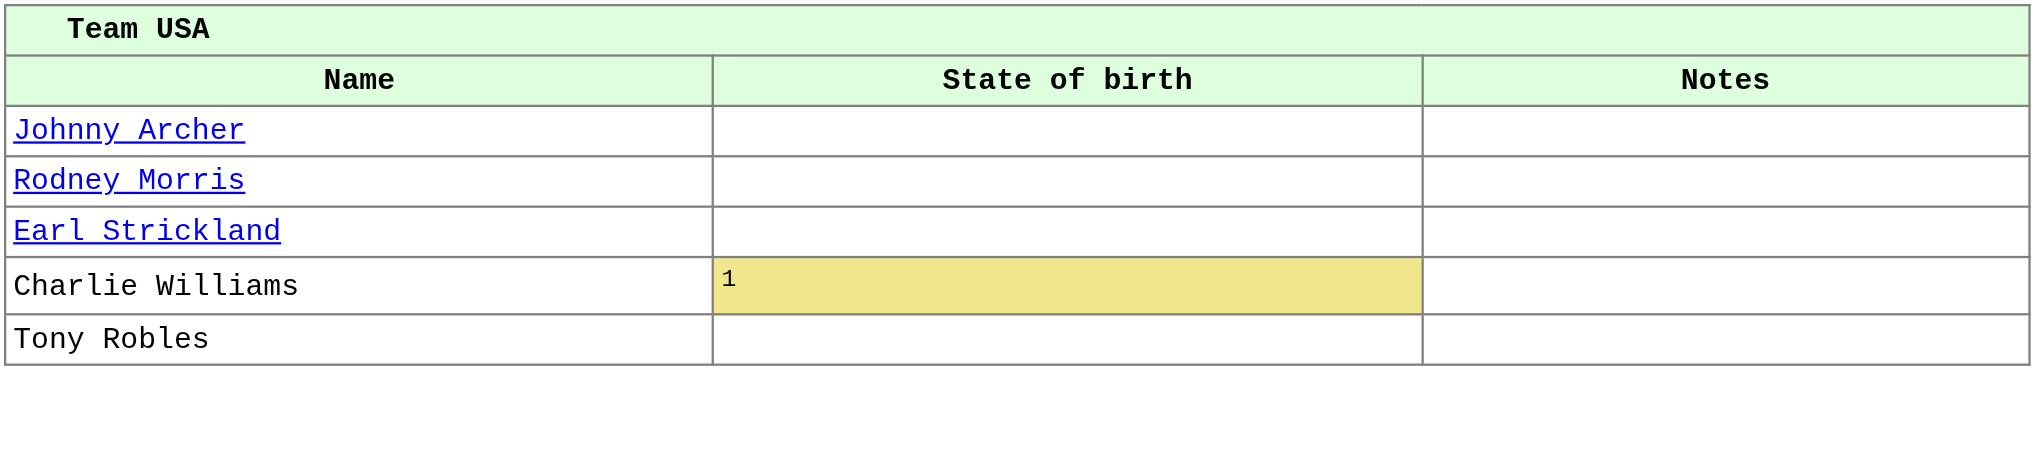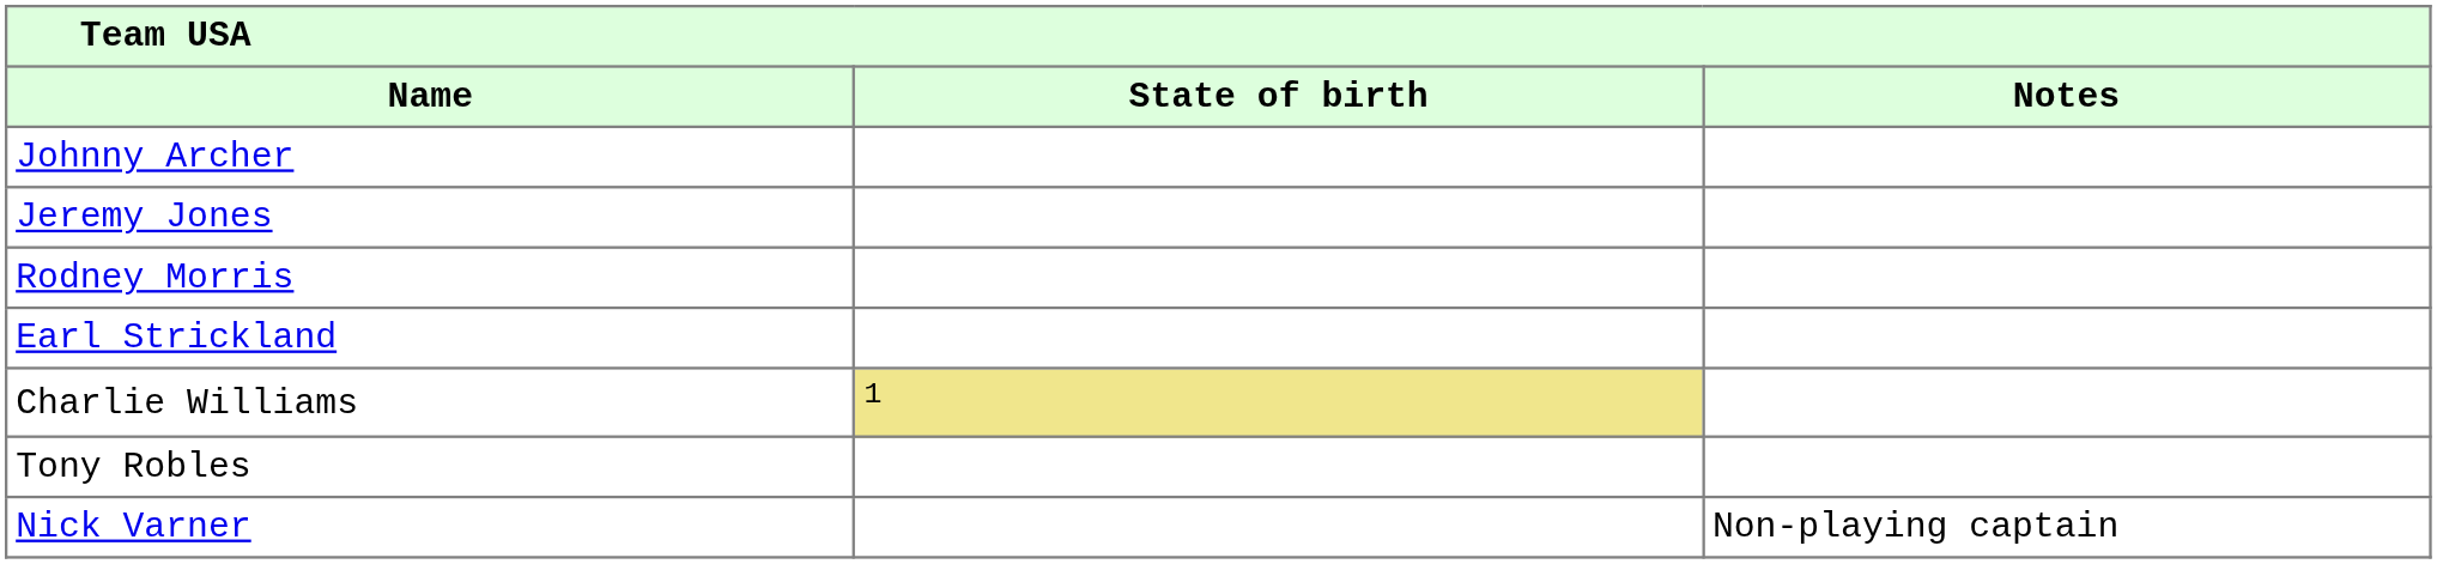+ row: Jeremy Jones
+ row: Nick Varner | Non-playing captain
